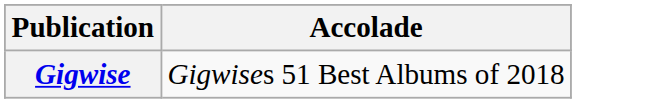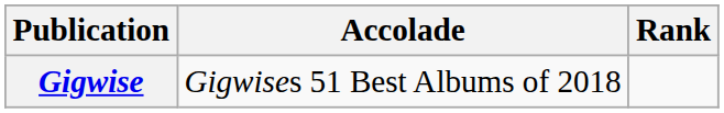+ column: Rank
